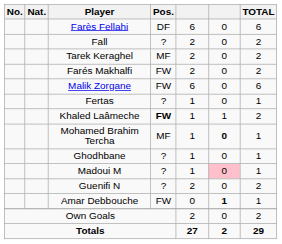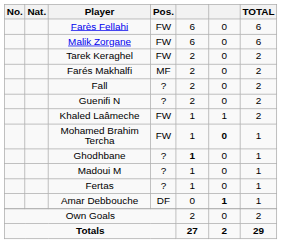Farès Fellahi | Pos.: DF -> FW
rows swapped: Malik Zorgane <-> Fall
Tarek Keraghel | Pos.: MF -> FW
Farés Makhalfi | Pos.: FW -> MF
rows swapped: Guenifi N <-> Fertas
Khaled Laâmeche | Pos.: bold -> normal
Mohamed Brahim Tercha | Pos.: MF -> FW
Ghodhbane | column 5: normal -> bold
Madoui M | column 6: pink background -> no background
Amar Debbouche | Pos.: FW -> DF
